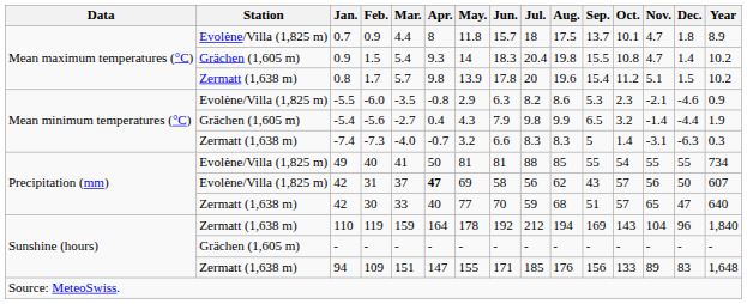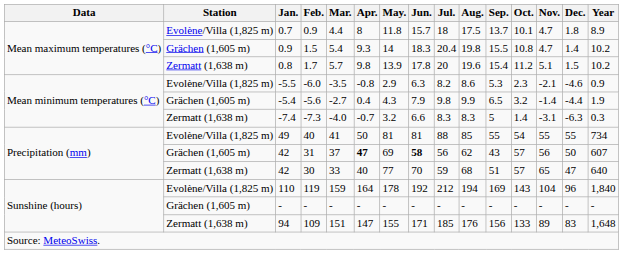31 | Station: Evolène/Villa (1,825 m) -> Grächen (1,605 m)
31 | Jun.: normal -> bold
119 | Station: Zermatt (1,638 m) -> Evolène/Villa (1,825 m)
